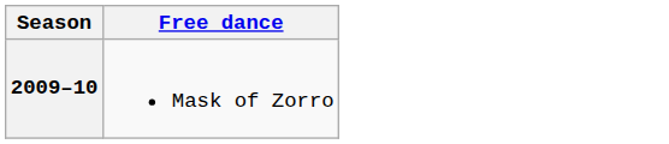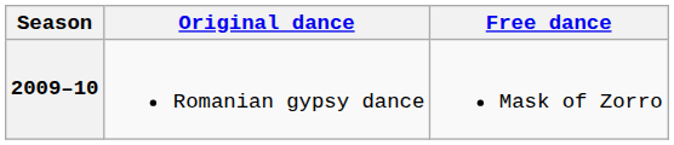+ column: Original dance | Romanian gypsy dance
